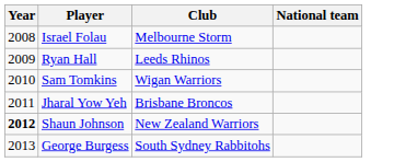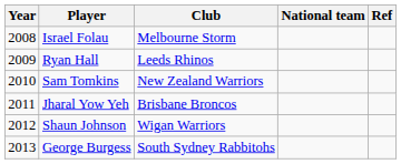+ column: Ref
Sam Tomkins | Club: Wigan Warriors -> New Zealand Warriors
Shaun Johnson | Year: bold -> normal
Shaun Johnson | Club: New Zealand Warriors -> Wigan Warriors
